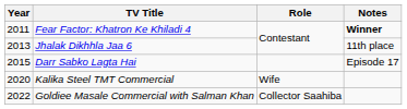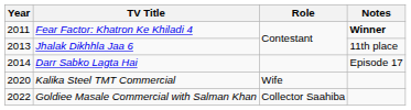Darr Sabko Lagta Hai | Year: 2015 -> 2014
